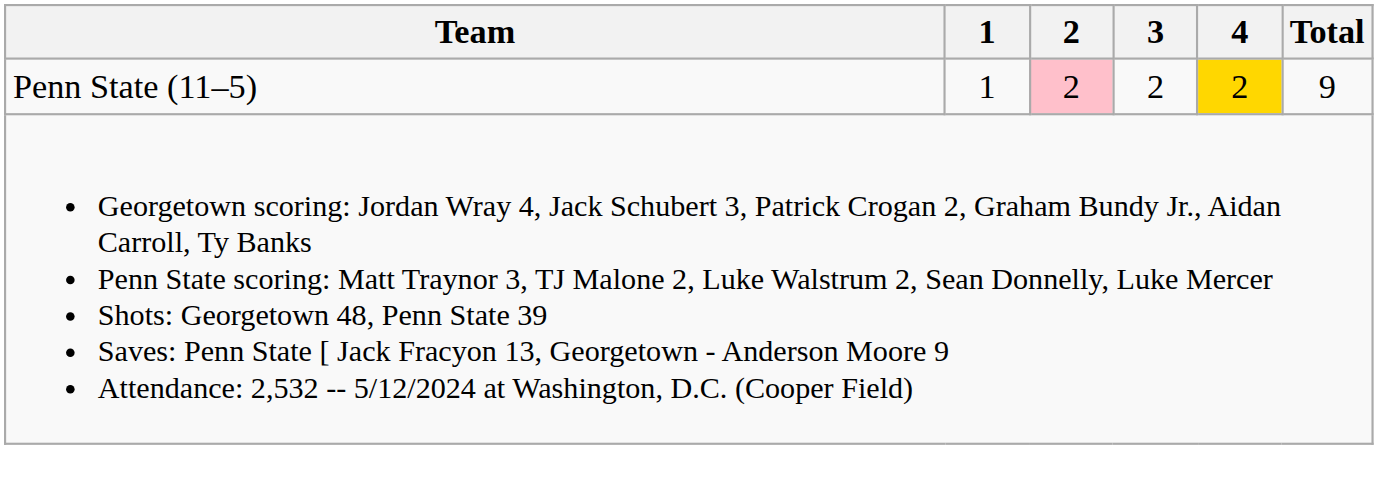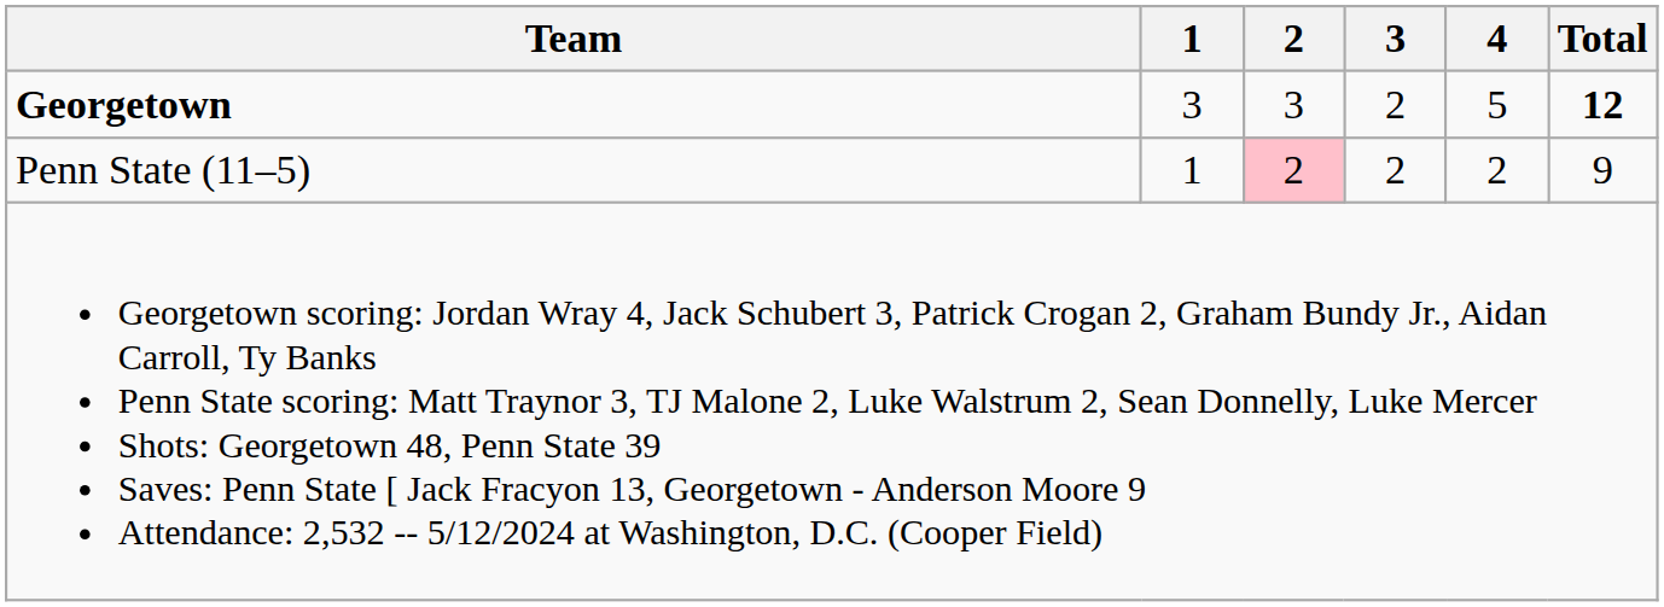+ row: Georgetown | 3 | 3 | 2 | 5 | 12
Penn State (11–5) | 4: gold background -> no background
